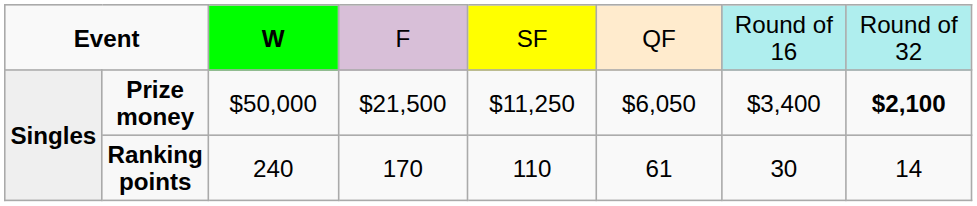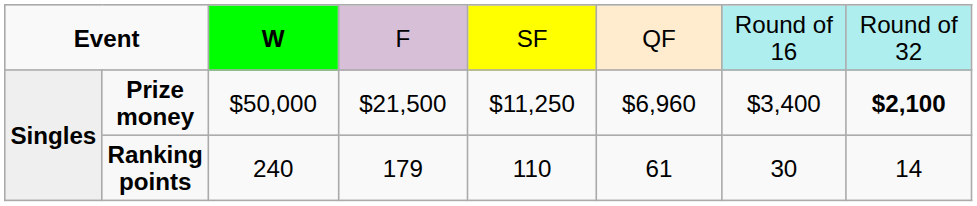Prize money | column 6: $6,050 -> $6,960
Ranking points | column 4: 170 -> 179
